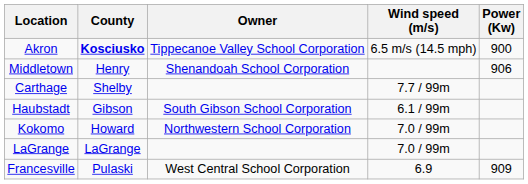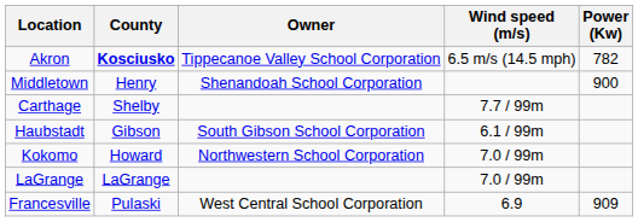Akron | Power (Kw): 900 -> 782
Middletown | Power (Kw): 906 -> 900
